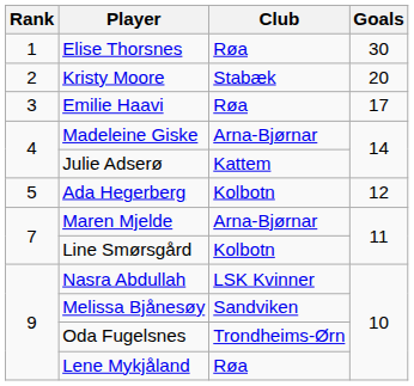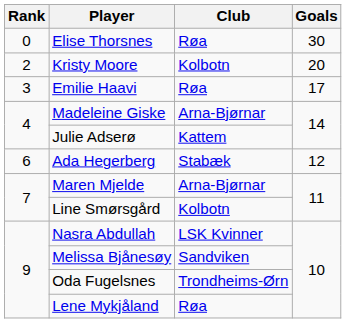Elise Thorsnes | Rank: 1 -> 0
Kristy Moore | Club: Stabæk -> Kolbotn
Ada Hegerberg | Rank: 5 -> 6
Ada Hegerberg | Club: Kolbotn -> Stabæk
